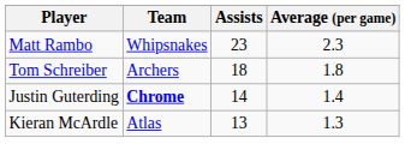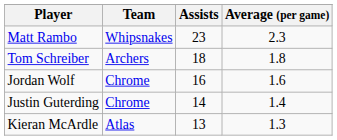+ row: Jordan Wolf | Chrome | 16 | 1.6
Justin Guterding | Team: bold -> normal
